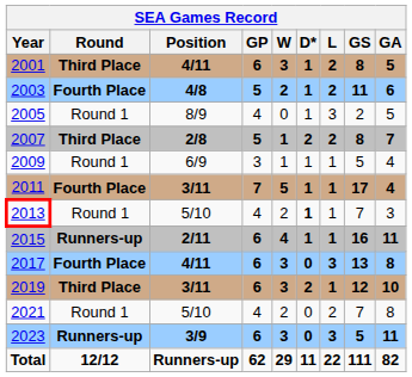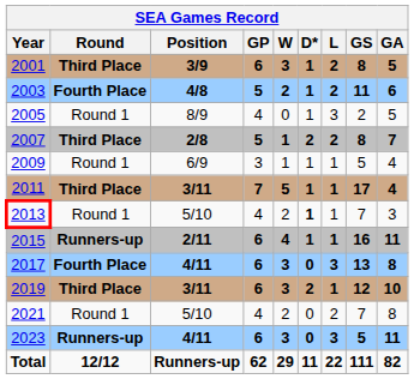2001 | Position: 4/11 -> 3/9
2011 | Round: Fourth Place -> Third Place
2023 | Position: 3/9 -> 4/11
